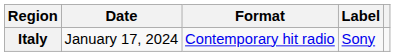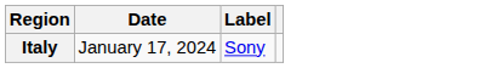- column: Format | Contemporary hit radio
